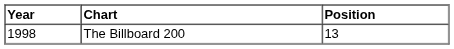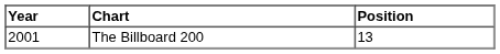The Billboard 200 | Year: 1998 -> 2001
